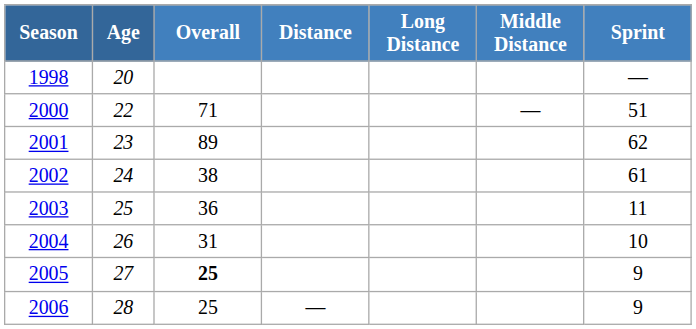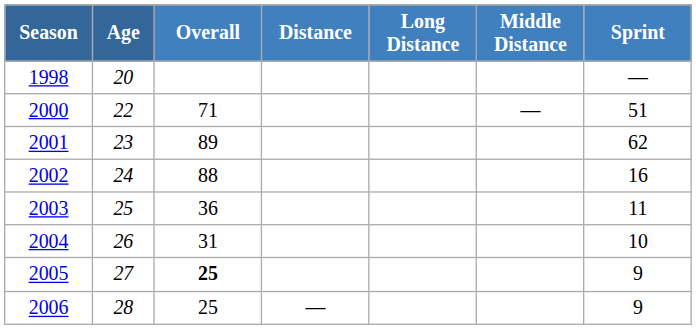2002 | Overall: 38 -> 88
2002 | Sprint: 61 -> 16
